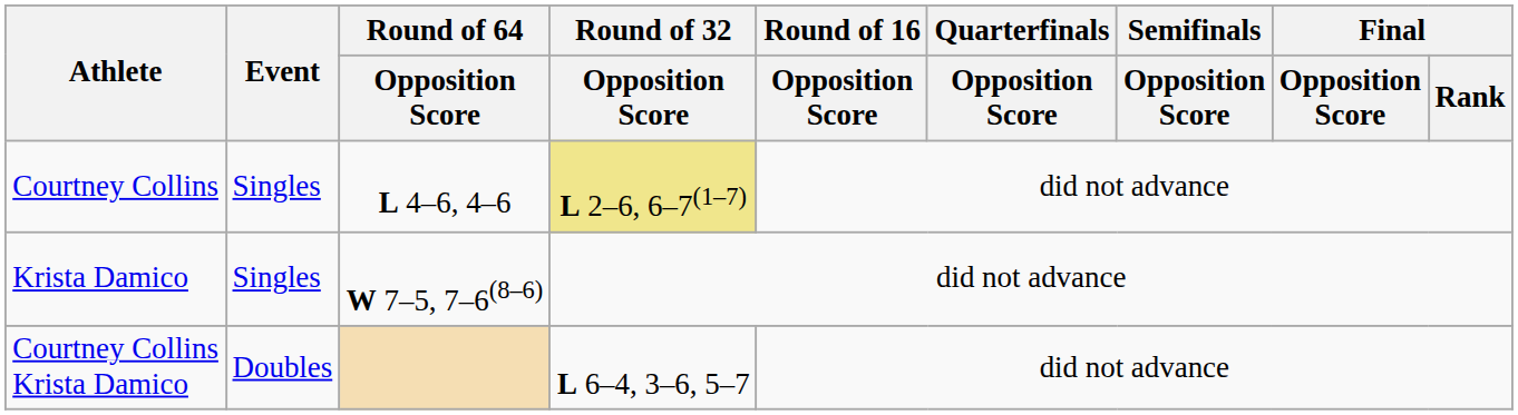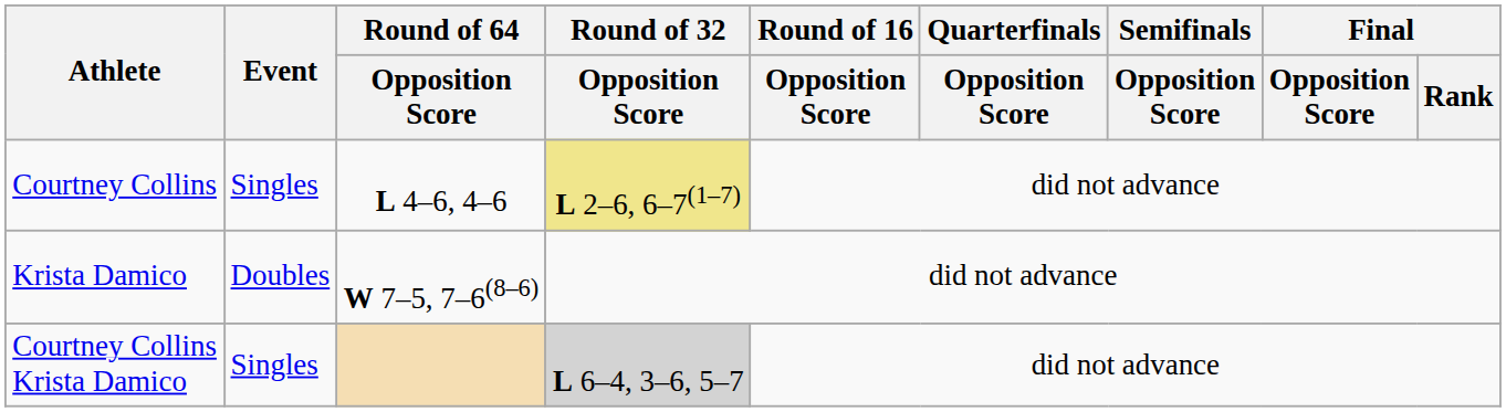Krista Damico | Event: Singles -> Doubles
Courtney Collins Krista Damico | Event: Doubles -> Singles
Courtney Collins Krista Damico | Round of 32 / Opposition Score: no background -> lightgrey background
